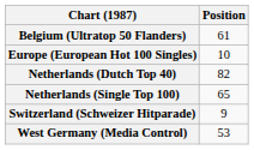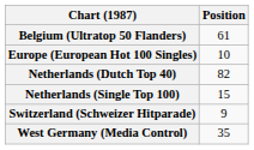Netherlands (Single Top 100) | Position: 65 -> 15
West Germany (Media Control) | Position: 53 -> 35
